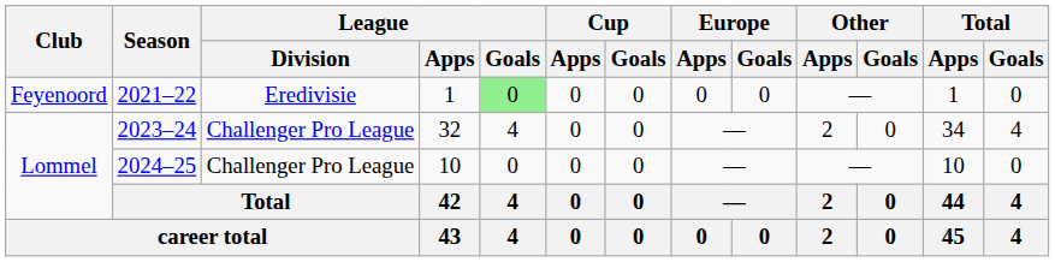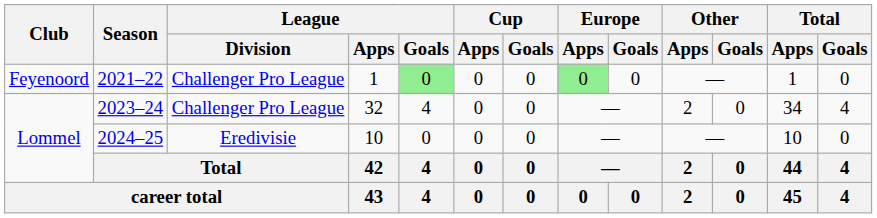2021–22 | League / Division: Eredivisie -> Challenger Pro League
2021–22 | Europe / Apps: no background -> lightgreen background
2024–25 | League / Division: Challenger Pro League -> Eredivisie
